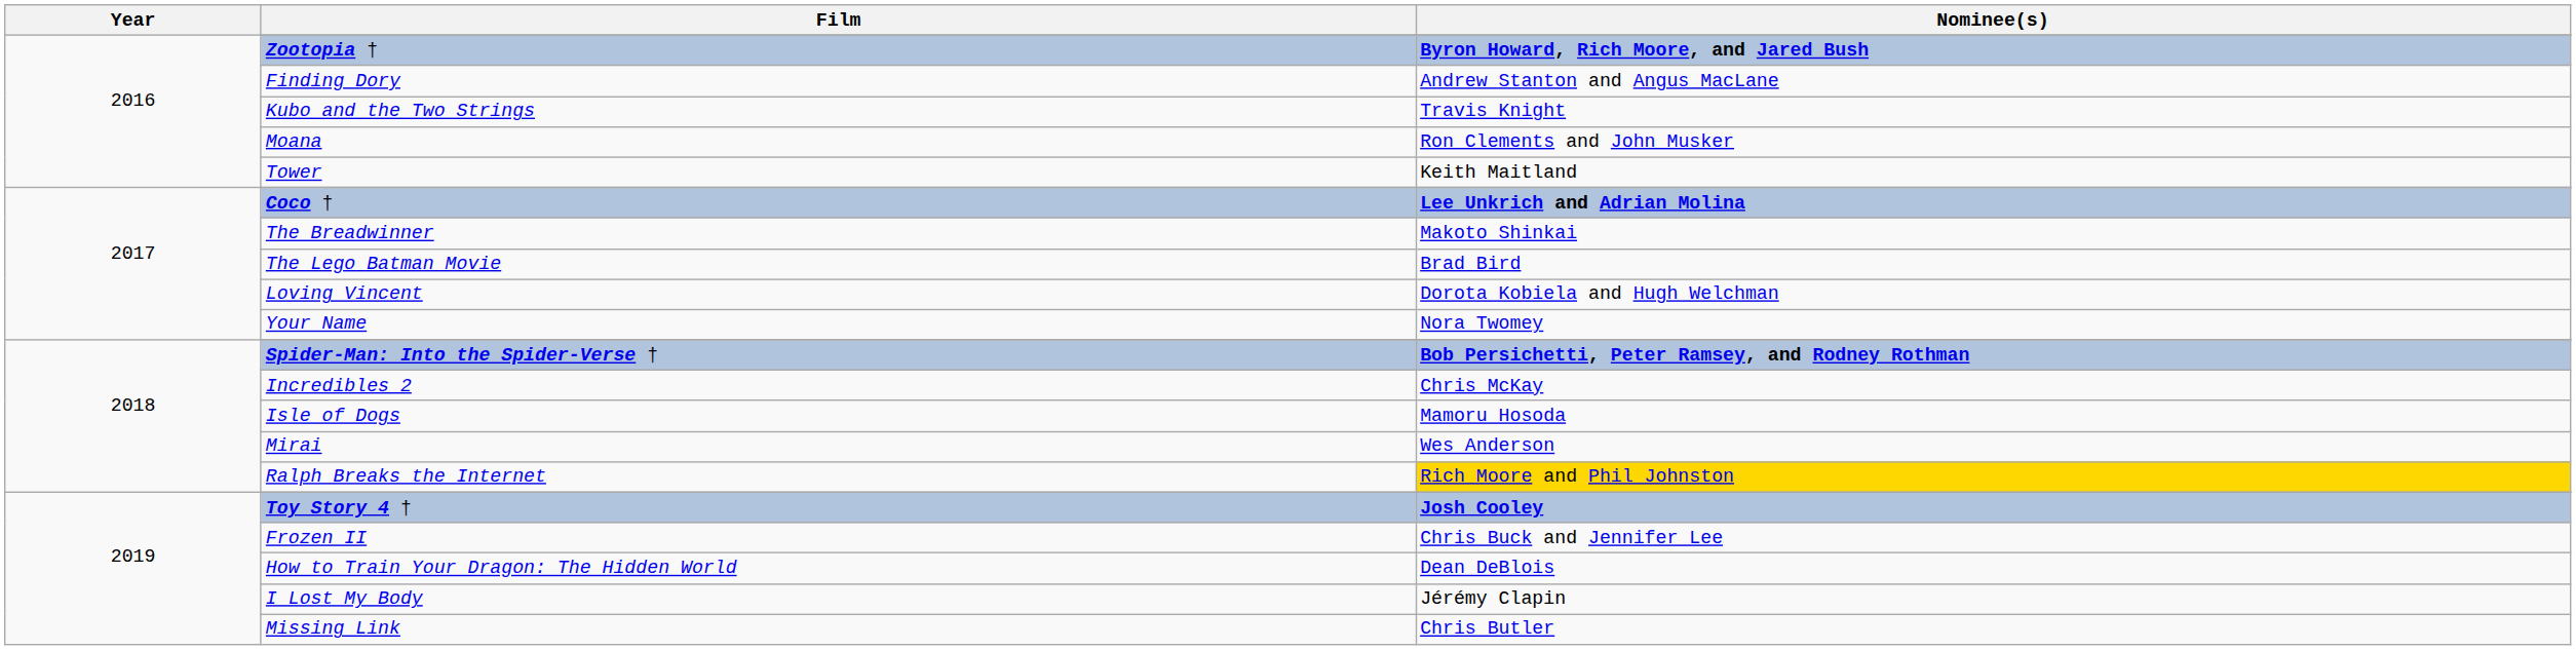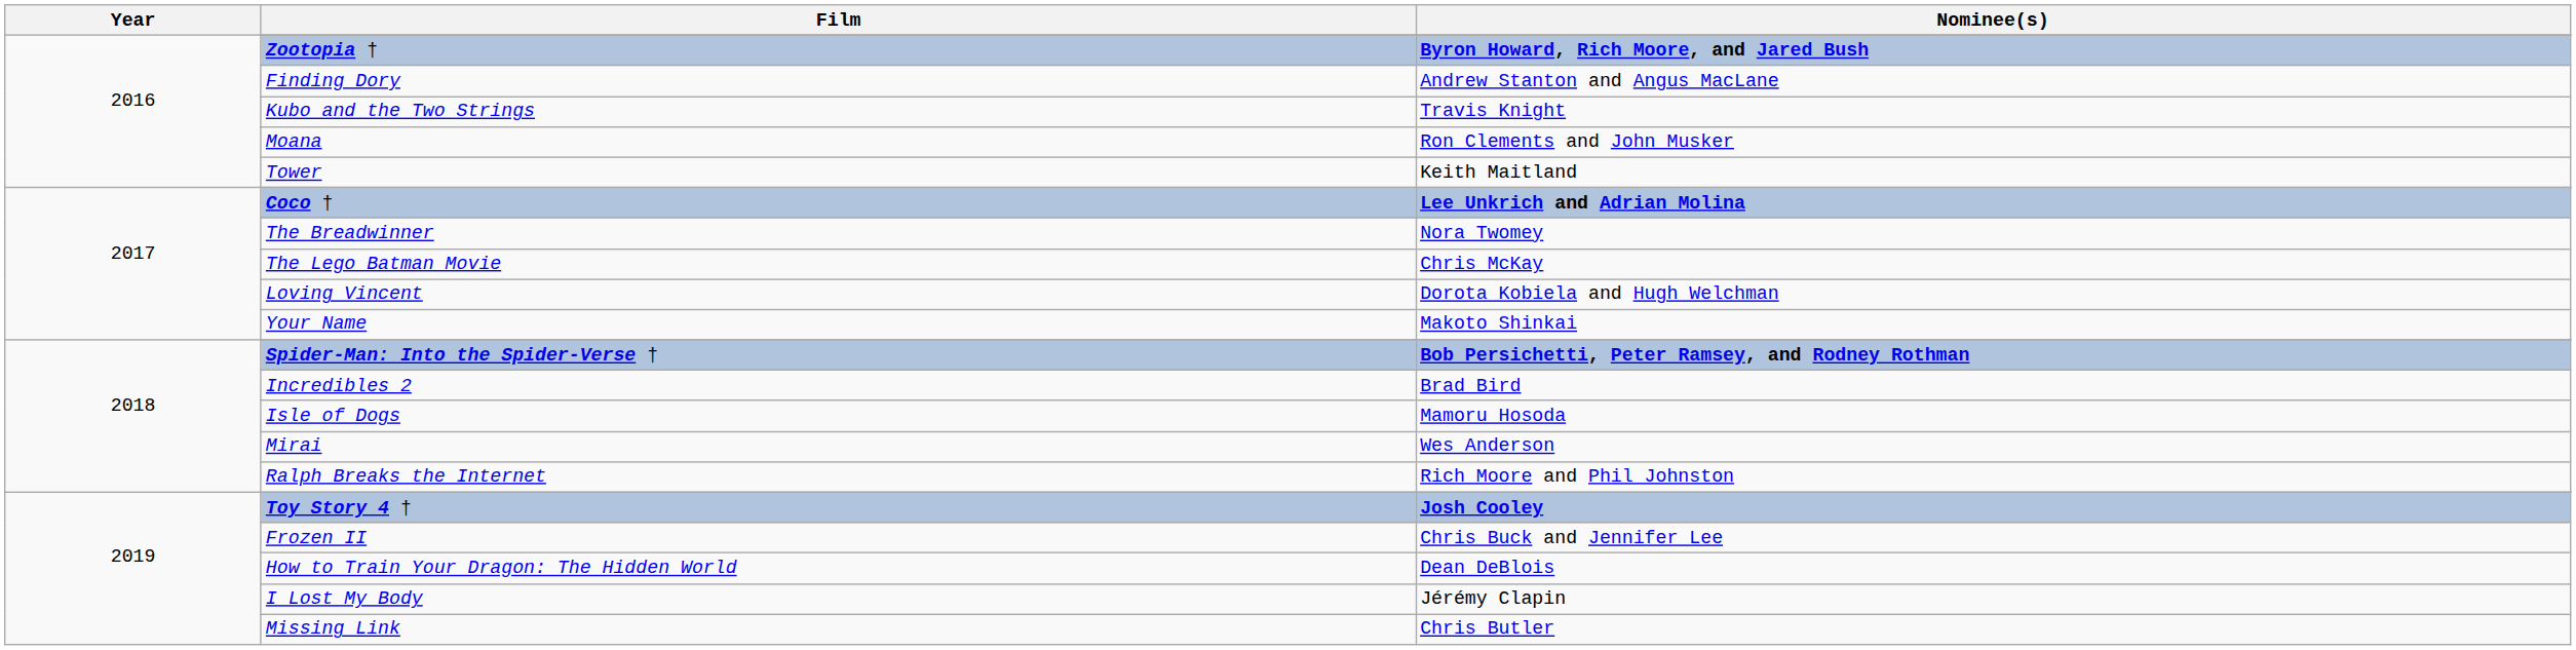The Breadwinner | Nominee(s): Makoto Shinkai -> Nora Twomey
The Lego Batman Movie | Nominee(s): Brad Bird -> Chris McKay
Your Name | Nominee(s): Nora Twomey -> Makoto Shinkai
Incredibles 2 | Nominee(s): Chris McKay -> Brad Bird
Ralph Breaks the Internet | Nominee(s): gold background -> no background
